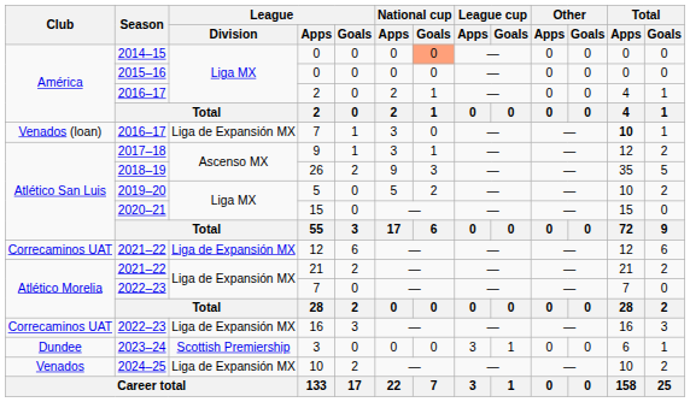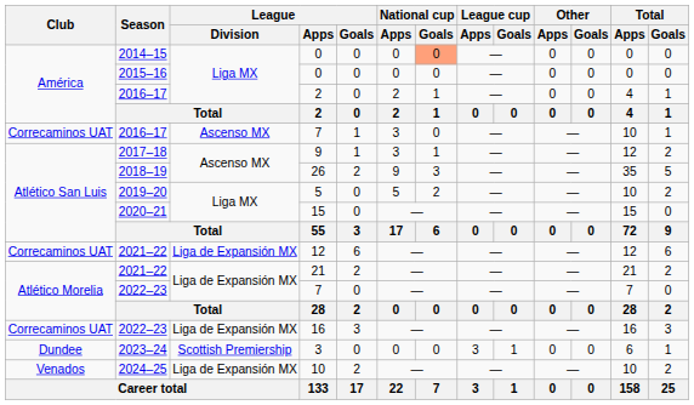2016–17 / 7 | Club: Venados (loan) -> Correcaminos UAT
2016–17 / 7 | League / Division: Liga de Expansión MX -> Ascenso MX
2016–17 / 7 | Total / Apps: bold -> normal
